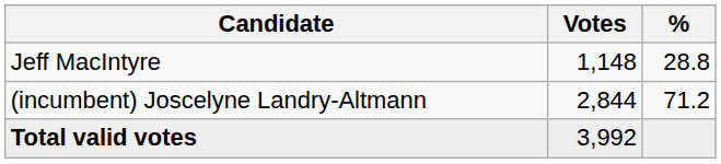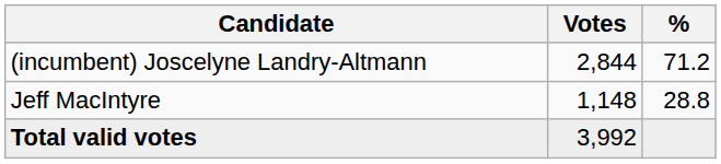rows swapped: (incumbent) Joscelyne Landry-Altmann <-> Jeff MacIntyre
